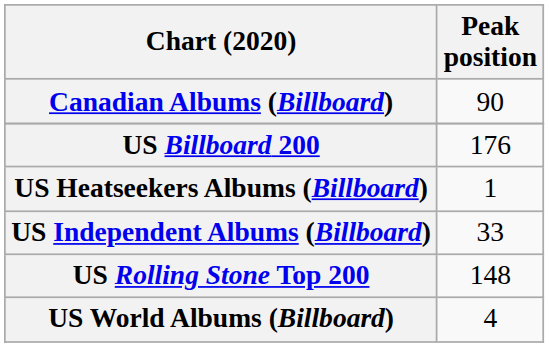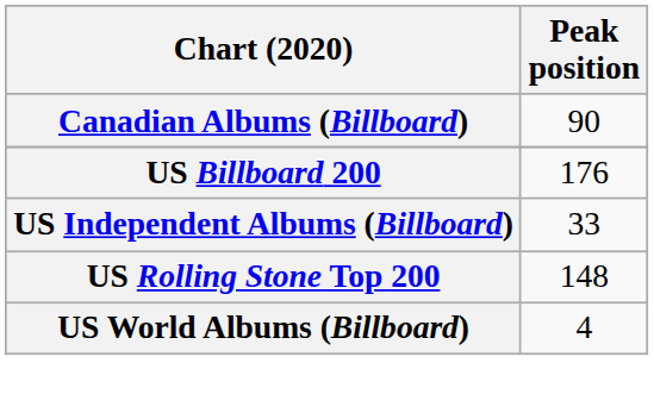- row: US Heatseekers Albums (Billboard) | 1
